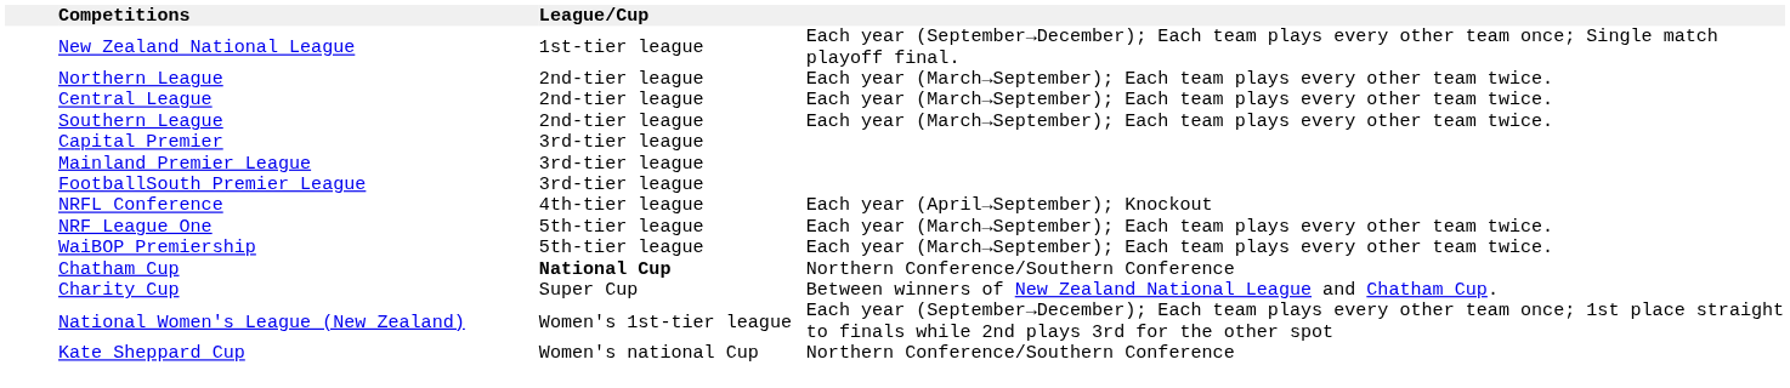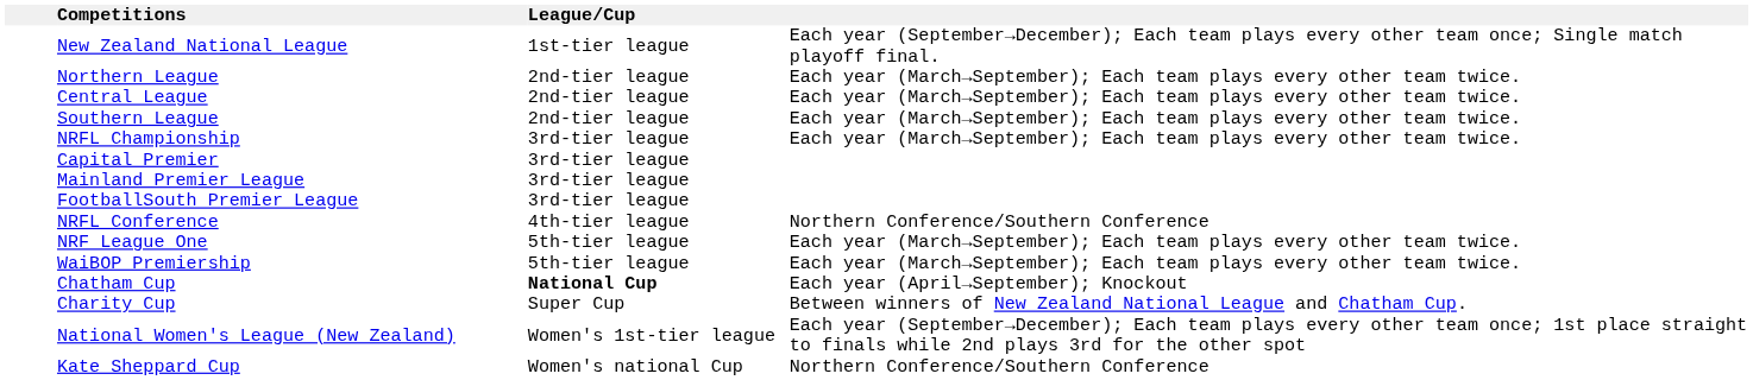+ row: NRFL Championship | 3rd-tier league | Each year (March→September); Each team plays every other team twice.
NRFL Conference | column 4: Each year (April→September); Knockout -> Northern Conference/Southern Conference
Chatham Cup | column 4: Northern Conference/Southern Conference -> Each year (April→September); Knockout
